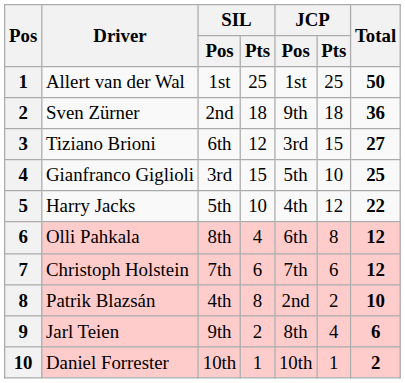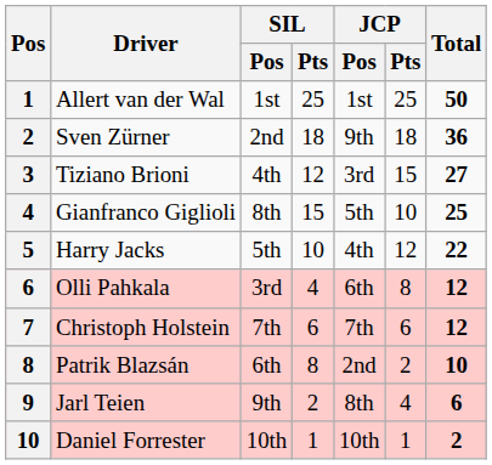Tiziano Brioni | SIL / Pos: 6th -> 4th
Gianfranco Giglioli | SIL / Pos: 3rd -> 8th
Olli Pahkala | SIL / Pos: 8th -> 3rd
Patrik Blazsán | SIL / Pos: 4th -> 6th
